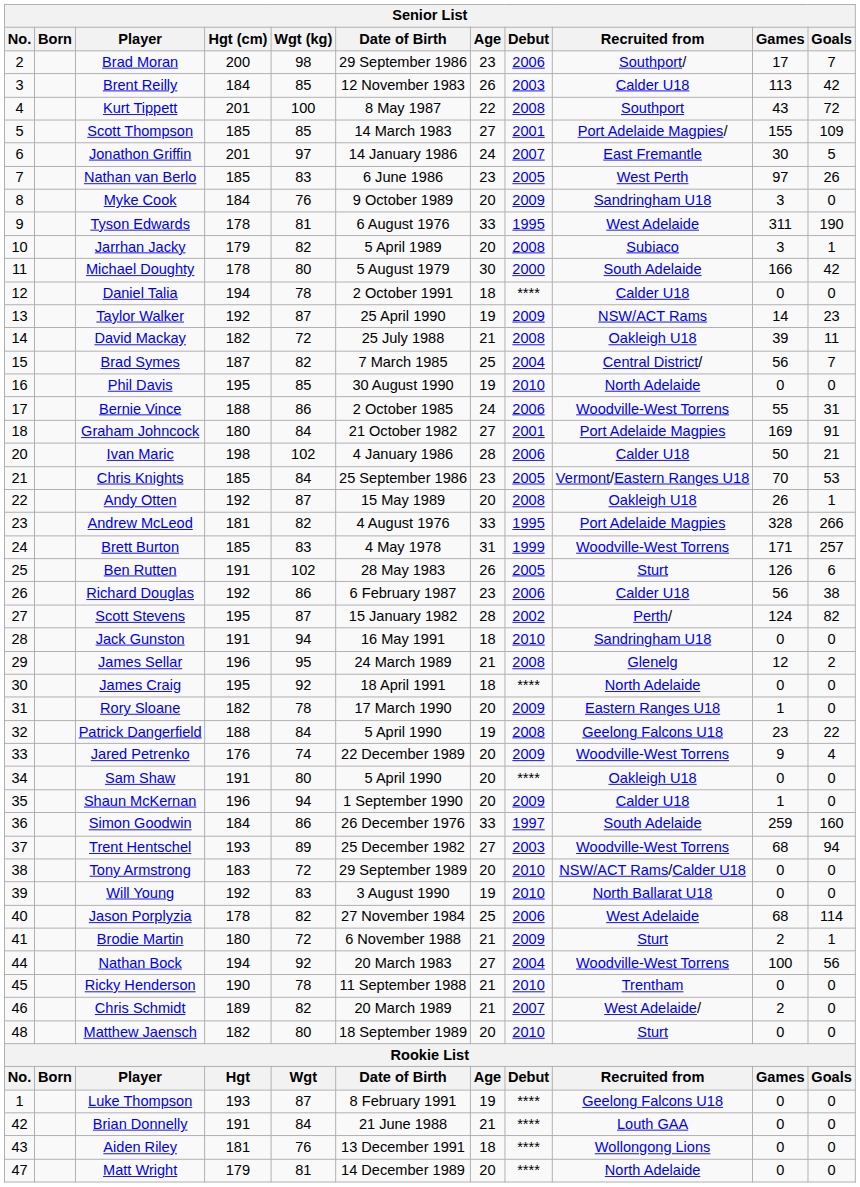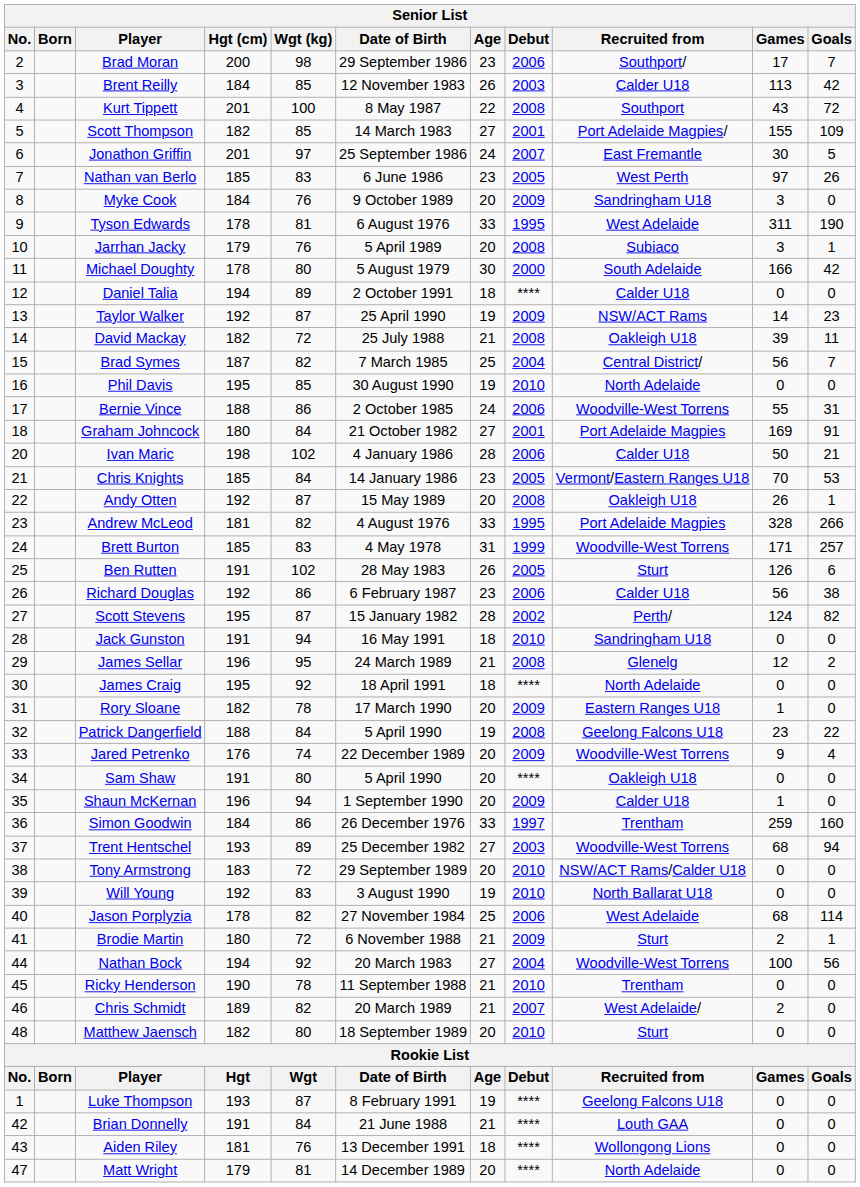Scott Thompson | Hgt (cm): 185 -> 182
Jonathon Griffin | Date of Birth: 14 January 1986 -> 25 September 1986
Jarrhan Jacky | Wgt (kg): 82 -> 76
Daniel Talia | Wgt (kg): 78 -> 89
Chris Knights | Date of Birth: 25 September 1986 -> 14 January 1986
Simon Goodwin | Recruited from: South Adelaide -> Trentham
